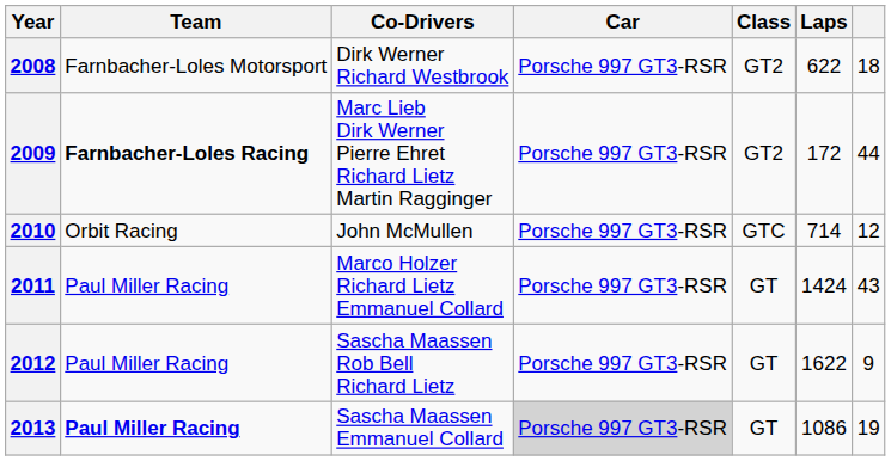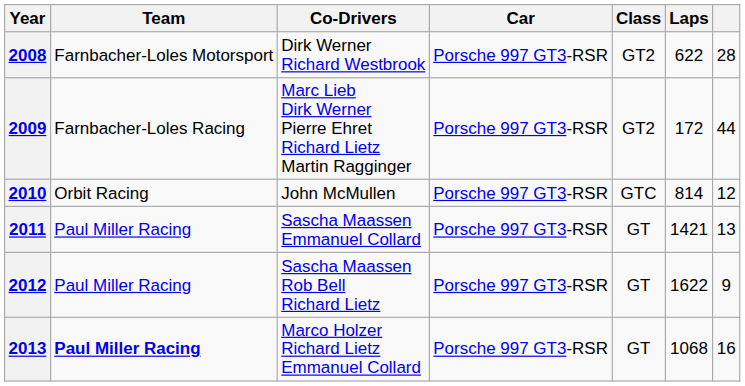2008 | column 7: 18 -> 28
2009 | Team: bold -> normal
2010 | Laps: 714 -> 814
2011 | Co-Drivers: Marco Holzer Richard Lietz Emmanuel Collard -> Sascha Maassen Emmanuel Collard
2011 | Laps: 1424 -> 1421
2011 | column 7: 43 -> 13
2013 | Co-Drivers: Sascha Maassen Emmanuel Collard -> Marco Holzer Richard Lietz Emmanuel Collard
2013 | Car: lightgrey background -> no background
2013 | Laps: 1086 -> 1068
2013 | column 7: 19 -> 16
